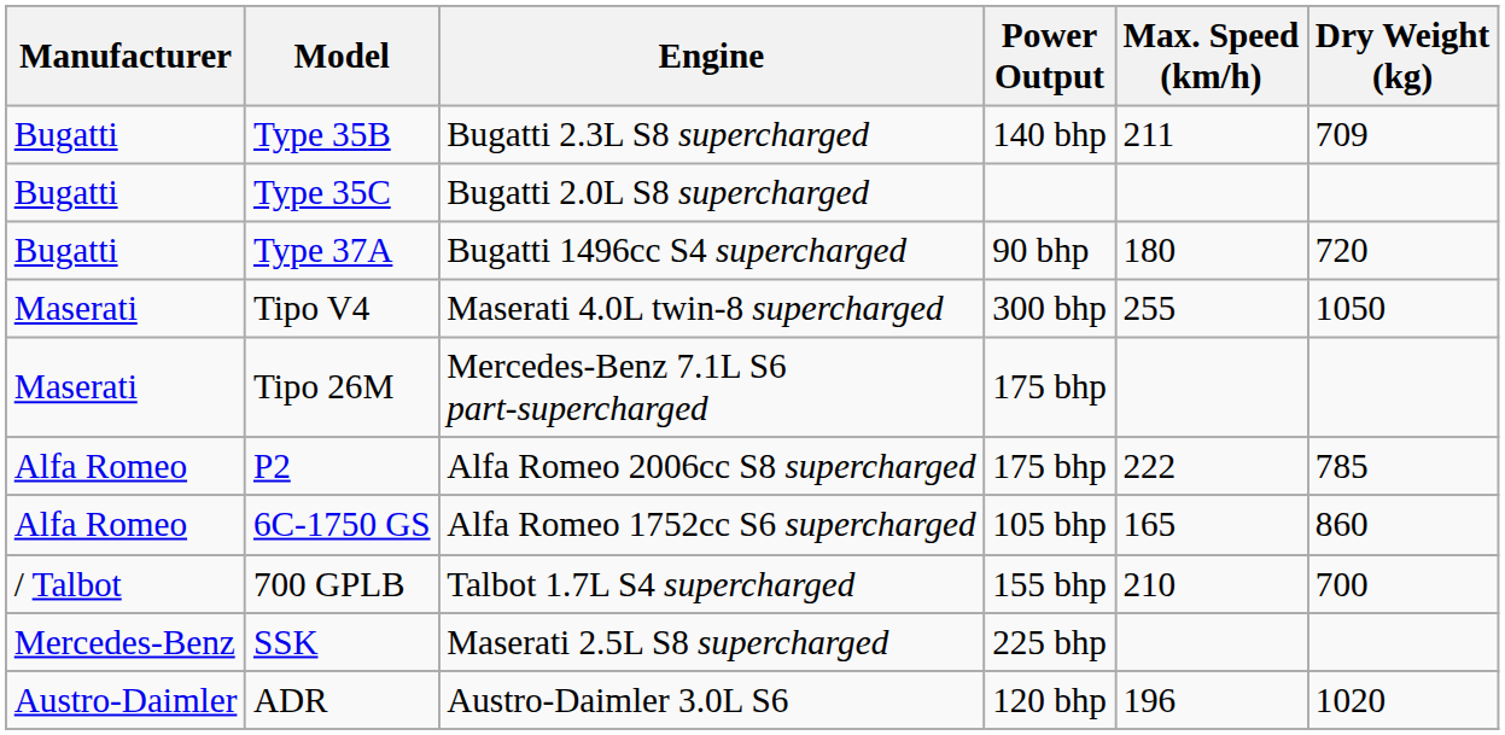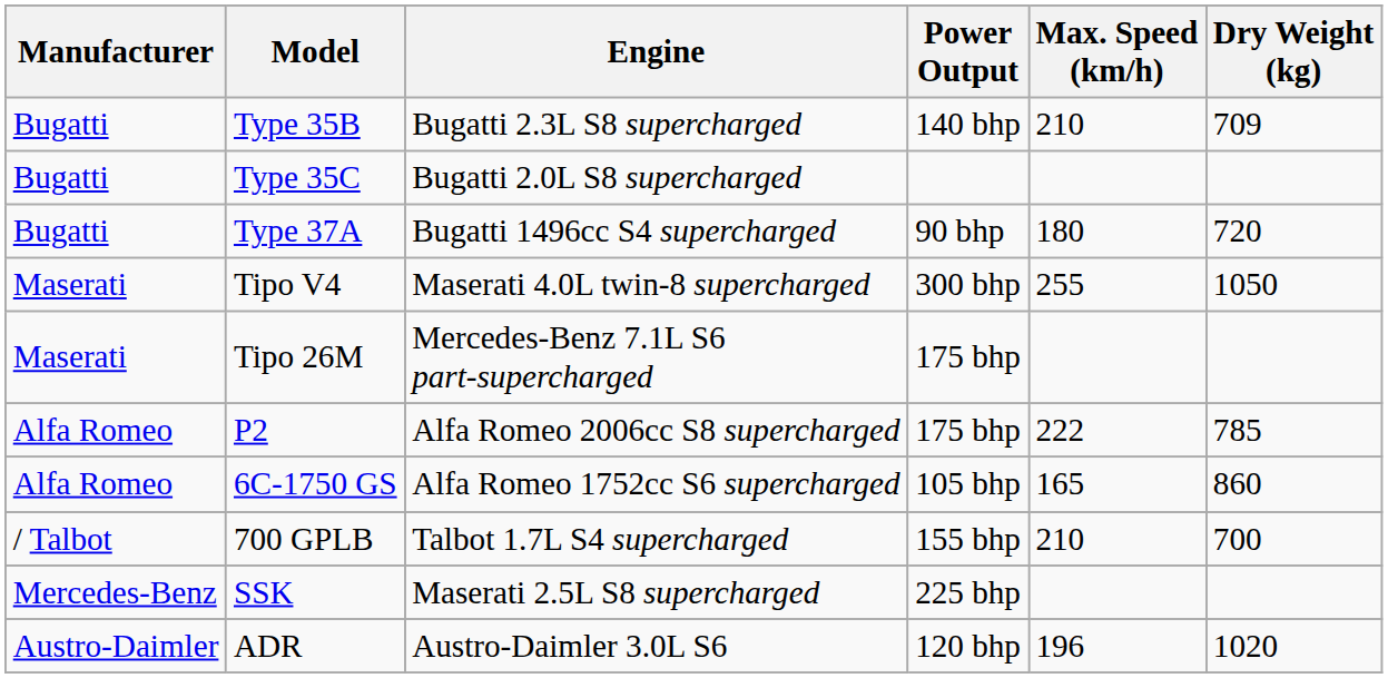Type 35B | Max. Speed (km/h): 211 -> 210
